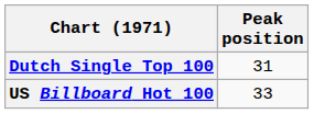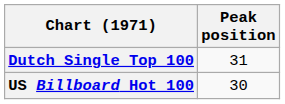US Billboard Hot 100 | Peak position: 33 -> 30
